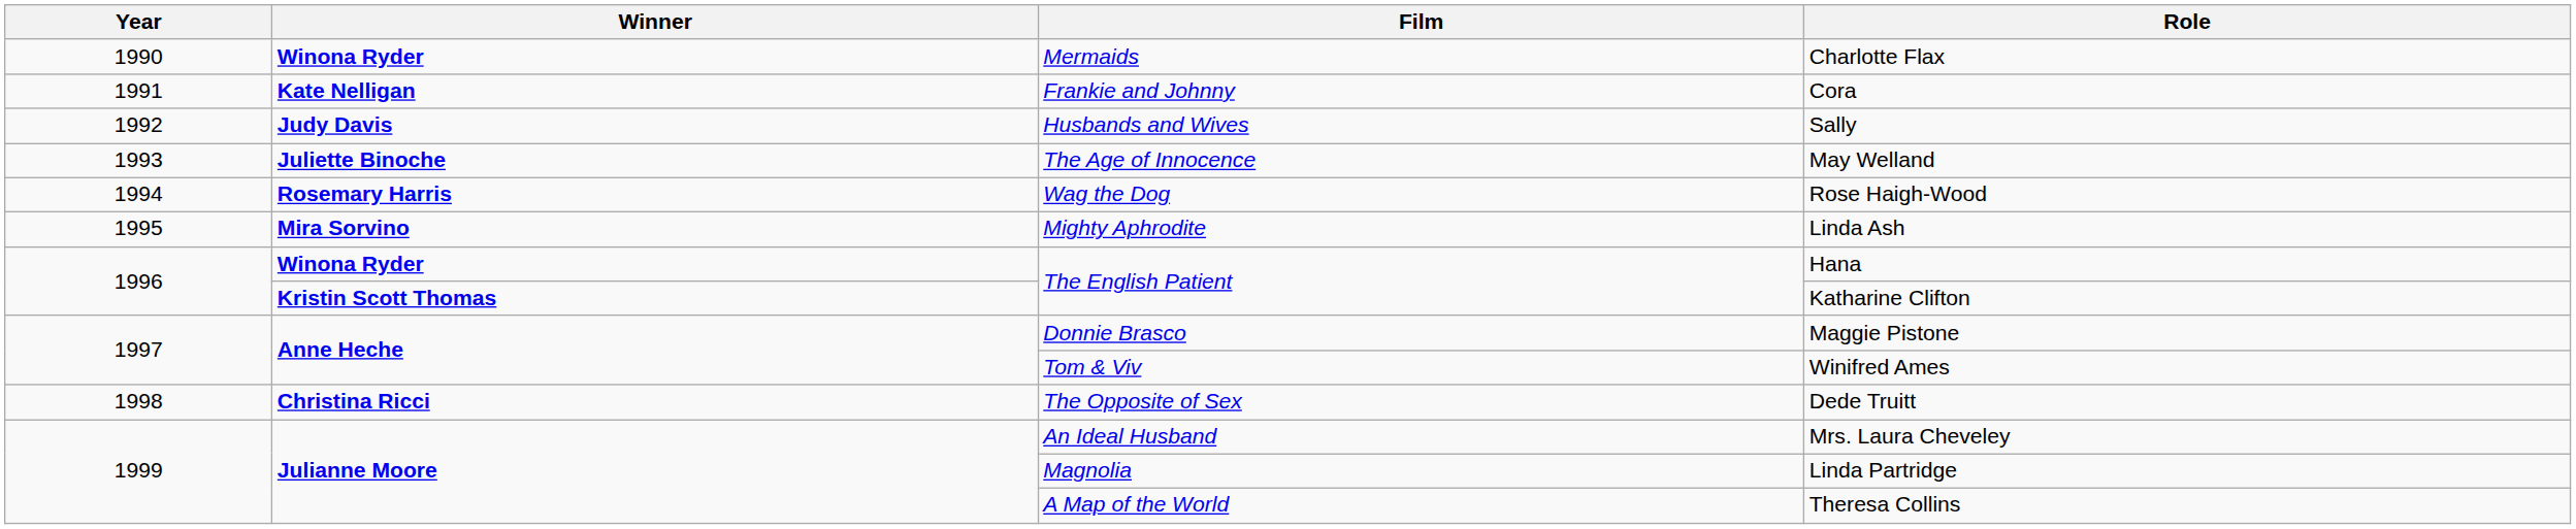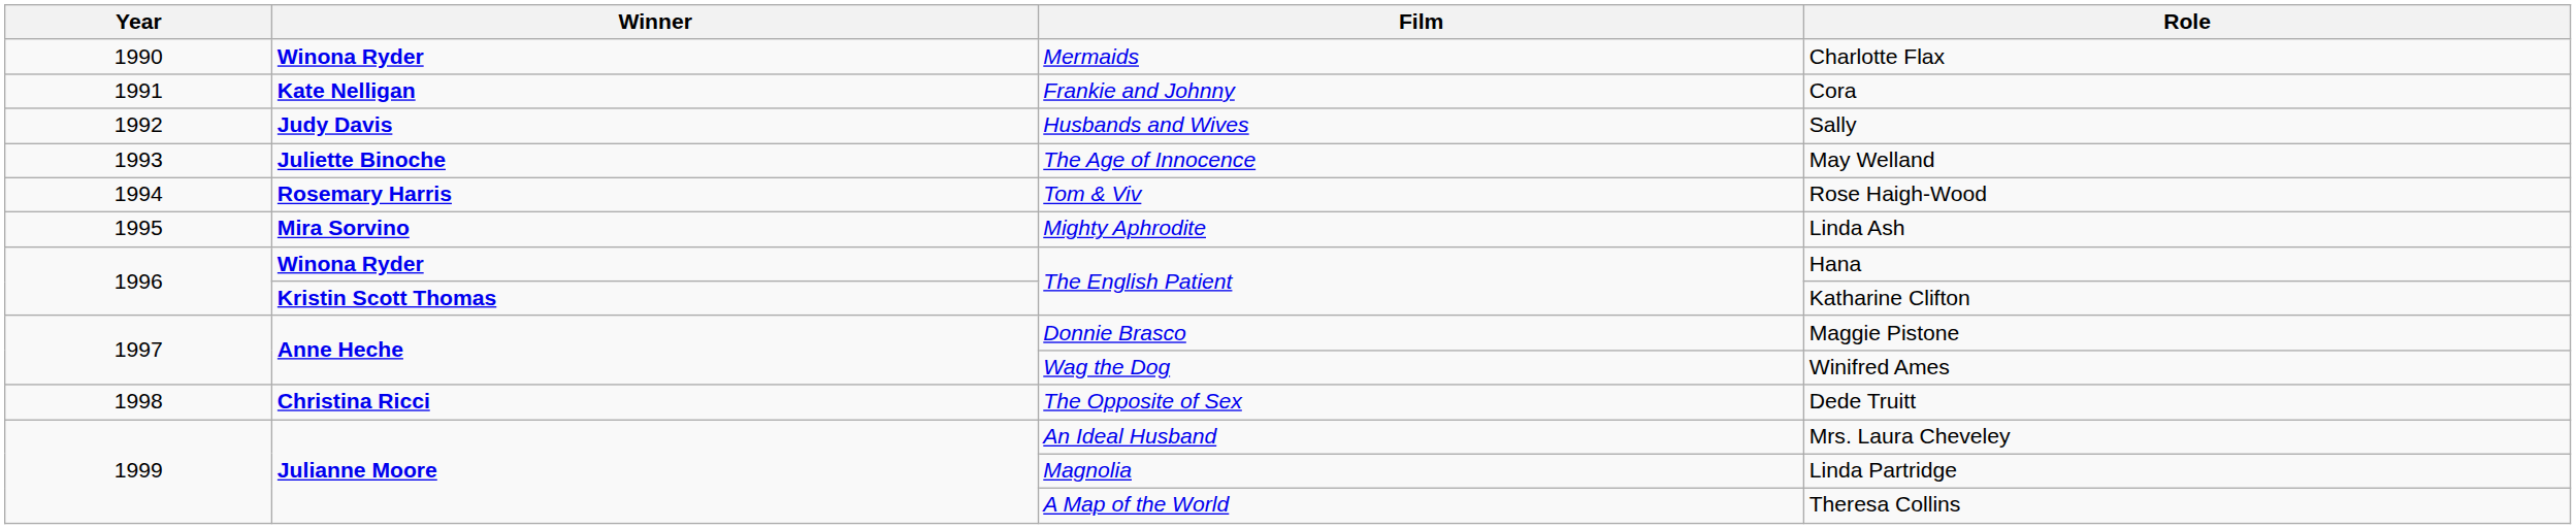Rose Haigh-Wood | Film: Wag the Dog -> Tom & Viv
Winifred Ames | Film: Tom & Viv -> Wag the Dog
